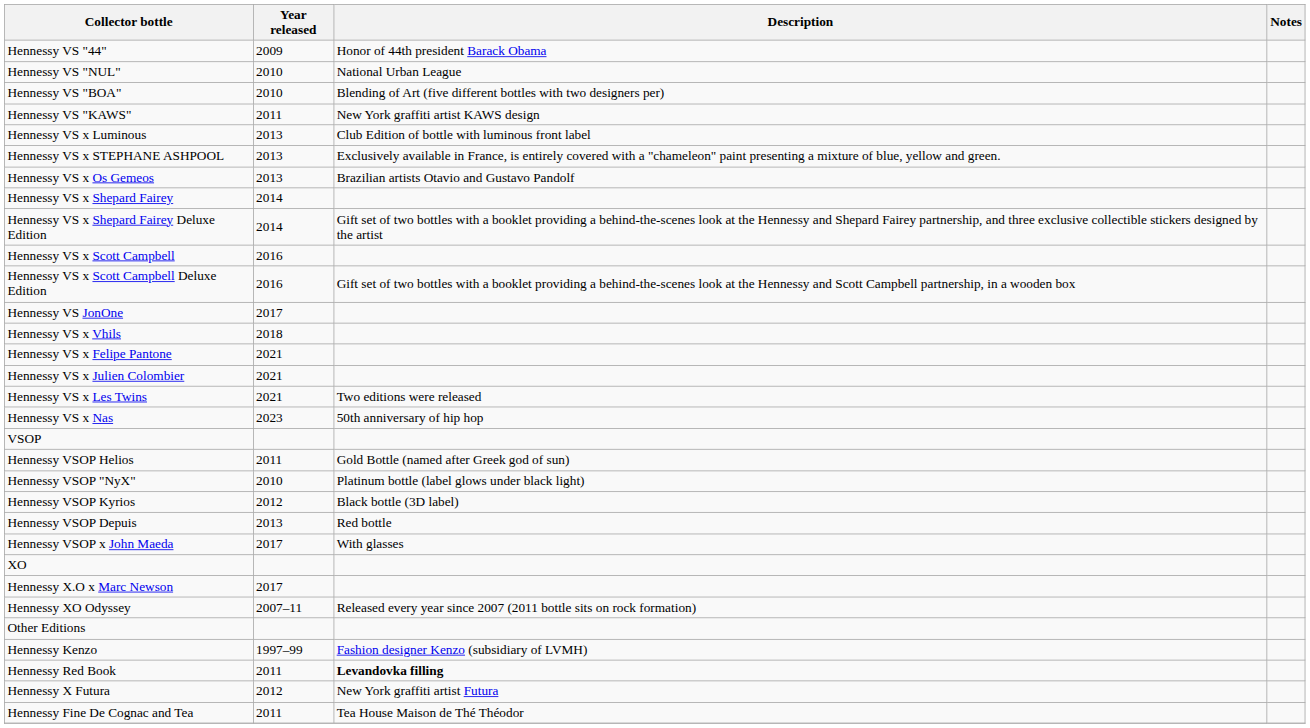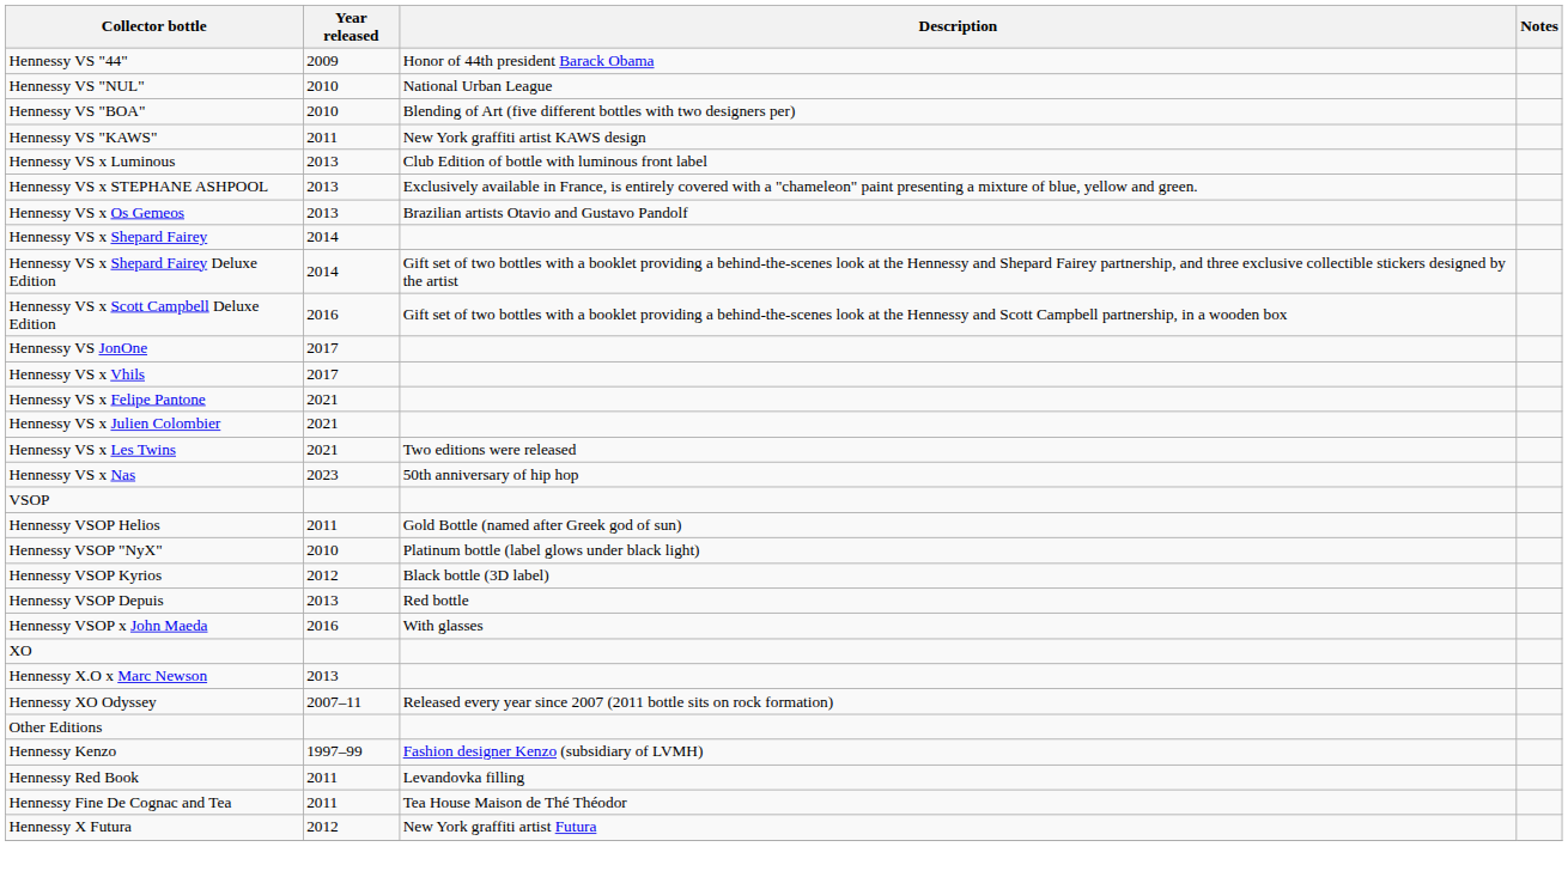- row: Hennessy VS x Scott Campbell | 2016
Hennessy VS x Vhils | Year released: 2018 -> 2017
Hennessy VSOP x John Maeda | Year released: 2017 -> 2016
Hennessy X.O x Marc Newson | Year released: 2017 -> 2013
Hennessy Red Book | Description: bold -> normal
rows swapped: Hennessy X Futura <-> Hennessy Fine De Cognac and Tea
